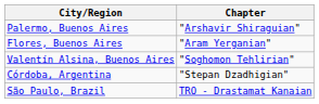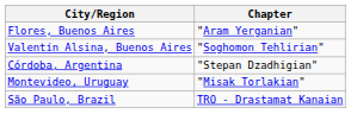- row: Palermo, Buenos Aires | "Arshavir Shiraguian"
+ row: Montevideo, Uruguay | "Misak Torlakian"
